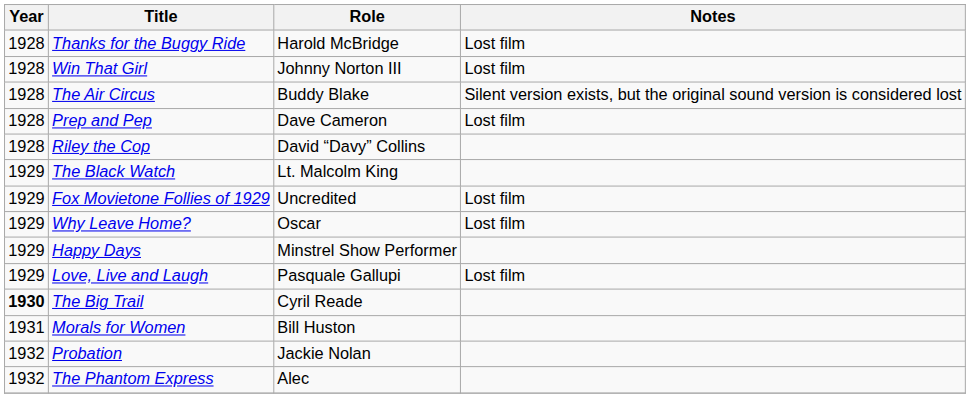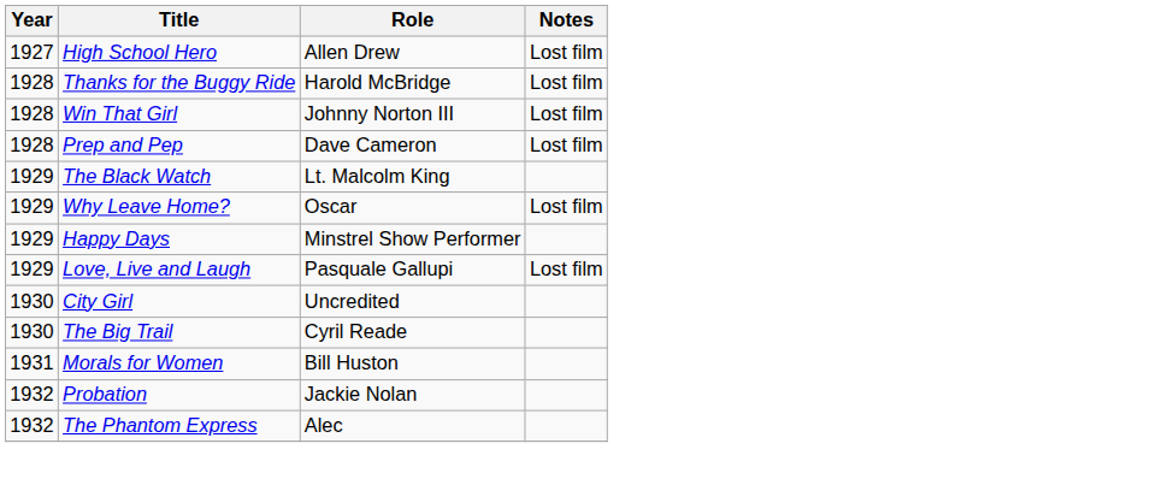+ row: 1927 | High School Hero | Allen Drew | Lost film
- row: 1928 | The Air Circus | Buddy Blake | Silent version exists, but the original sound version is considered lost
- row: 1928 | Riley the Cop | David “Davy” Collins
- row: 1929 | Fox Movietone Follies of 1929 | Uncredited | Lost film
+ row: 1930 | City Girl | Uncredited
The Big Trail | Year: bold -> normal
